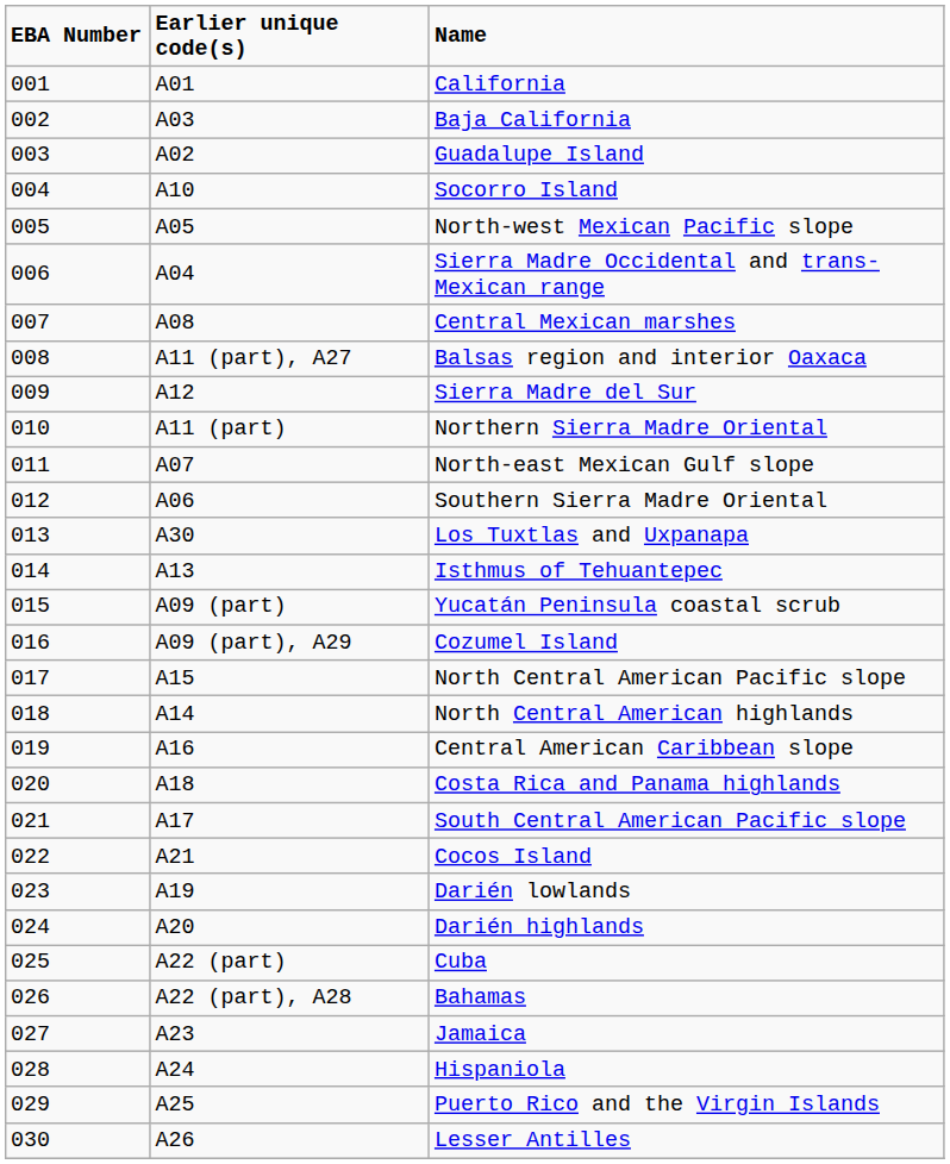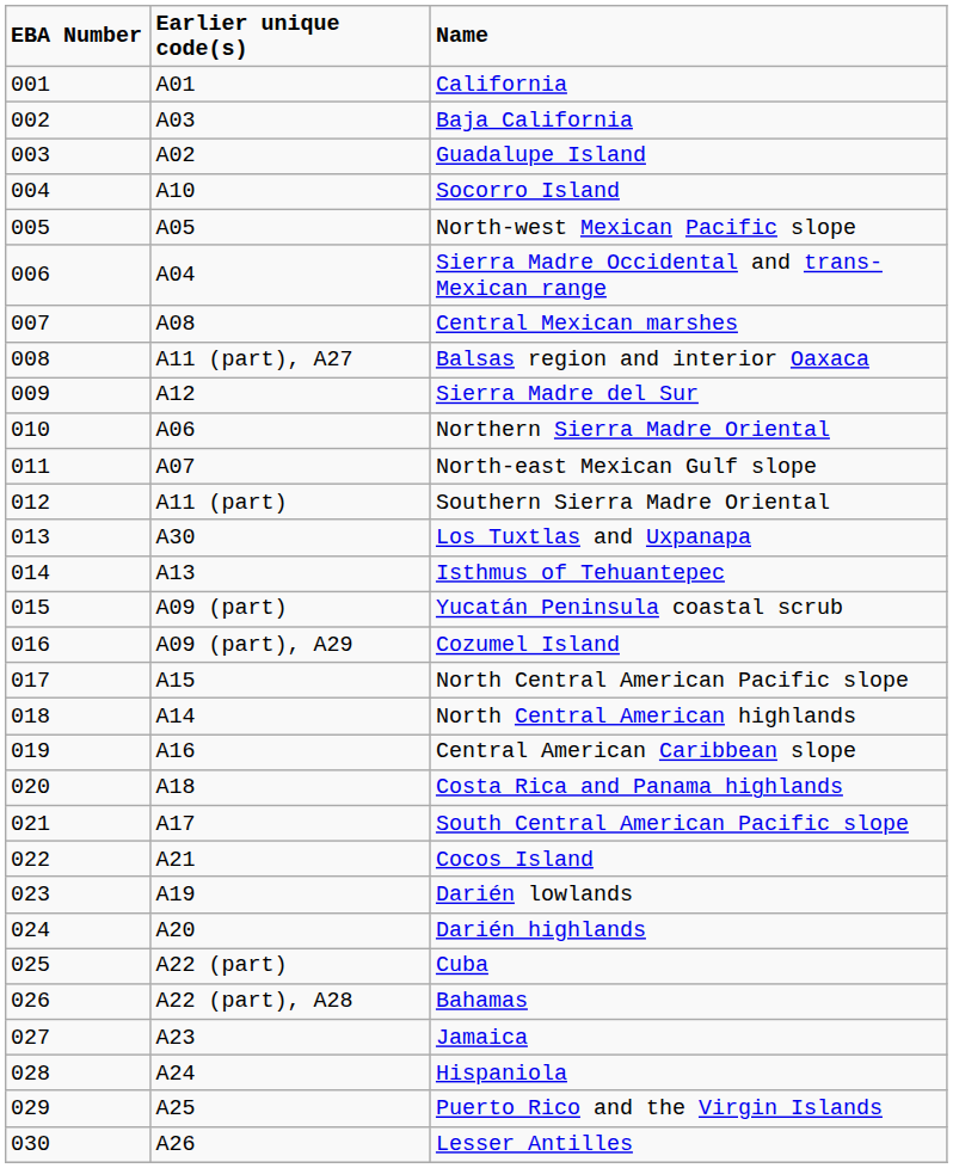Northern Sierra Madre Oriental | Earlier unique code(s): A11 (part) -> A06
Southern Sierra Madre Oriental | Earlier unique code(s): A06 -> A11 (part)
